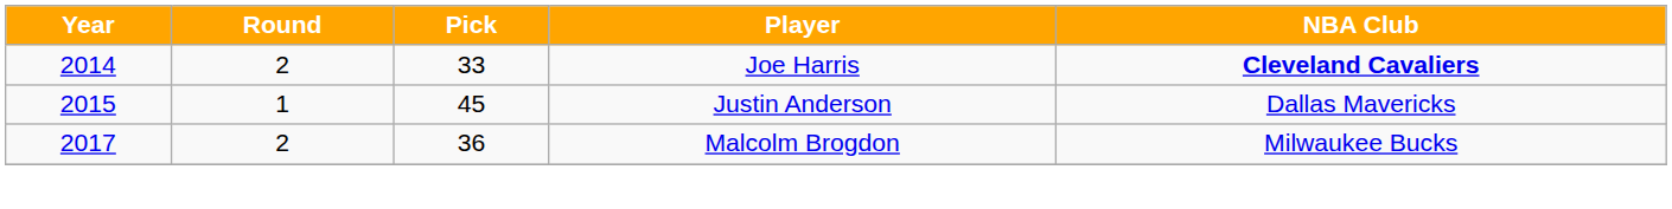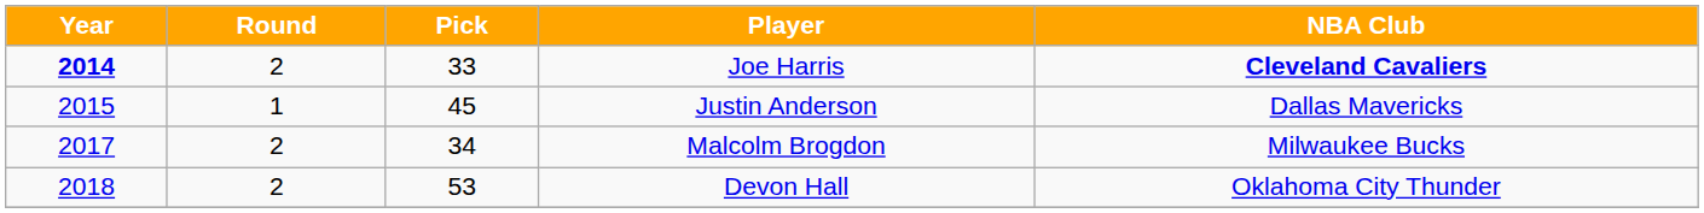Joe Harris | Year: normal -> bold
Malcolm Brogdon | Pick: 36 -> 34
+ row: 2018 | 2 | 53 | Devon Hall | Oklahoma City Thunder
